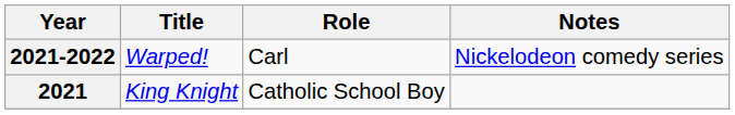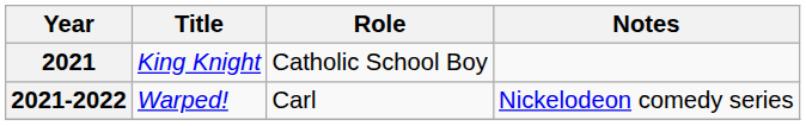rows swapped: 2021-2022 <-> 2021
